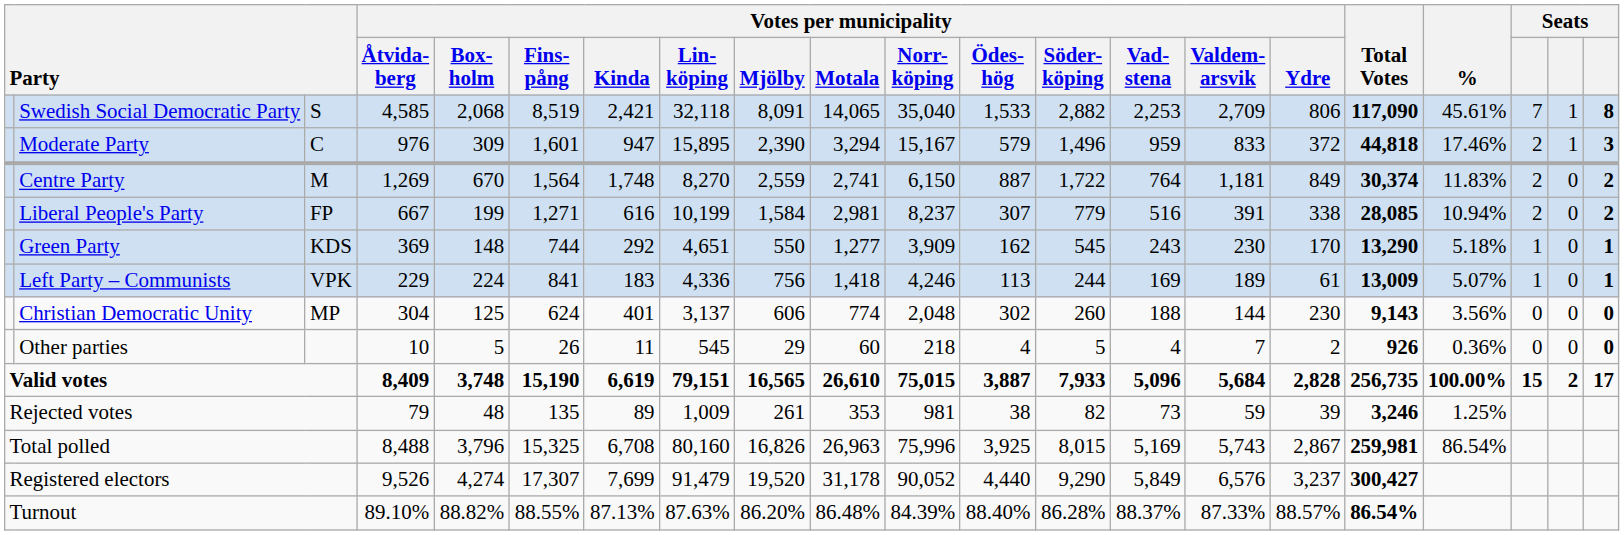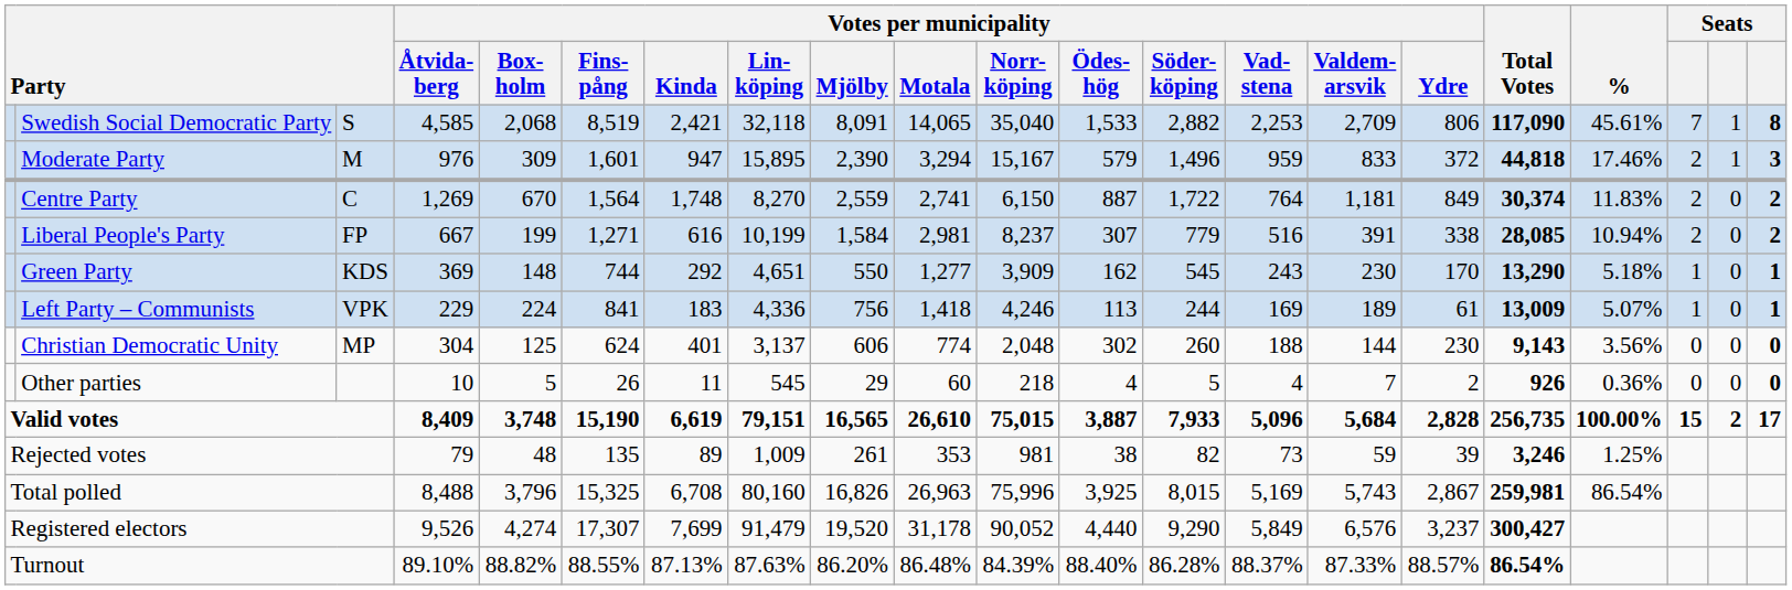Moderate Party | column 3: C -> M
Centre Party | column 3: M -> C
